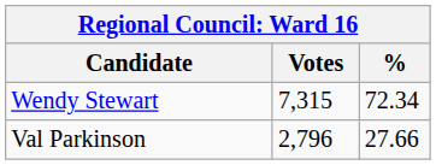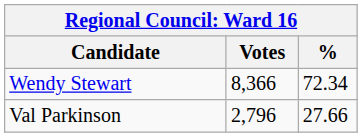Wendy Stewart | Votes: 7,315 -> 8,366
